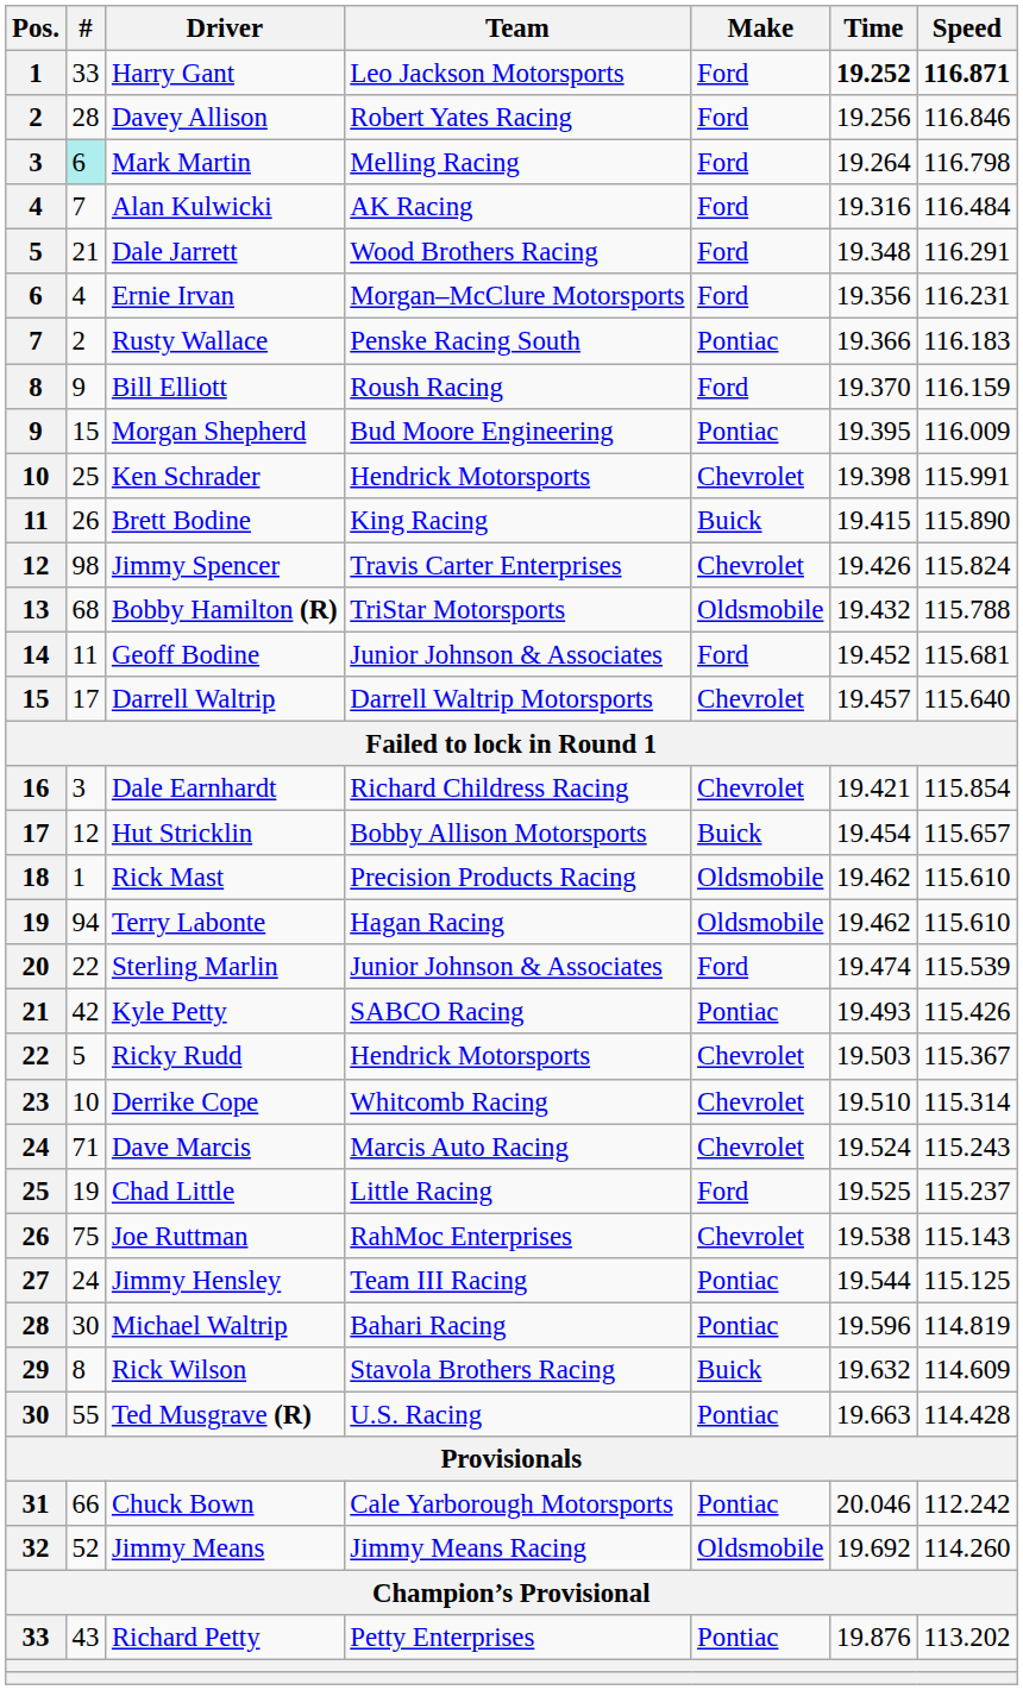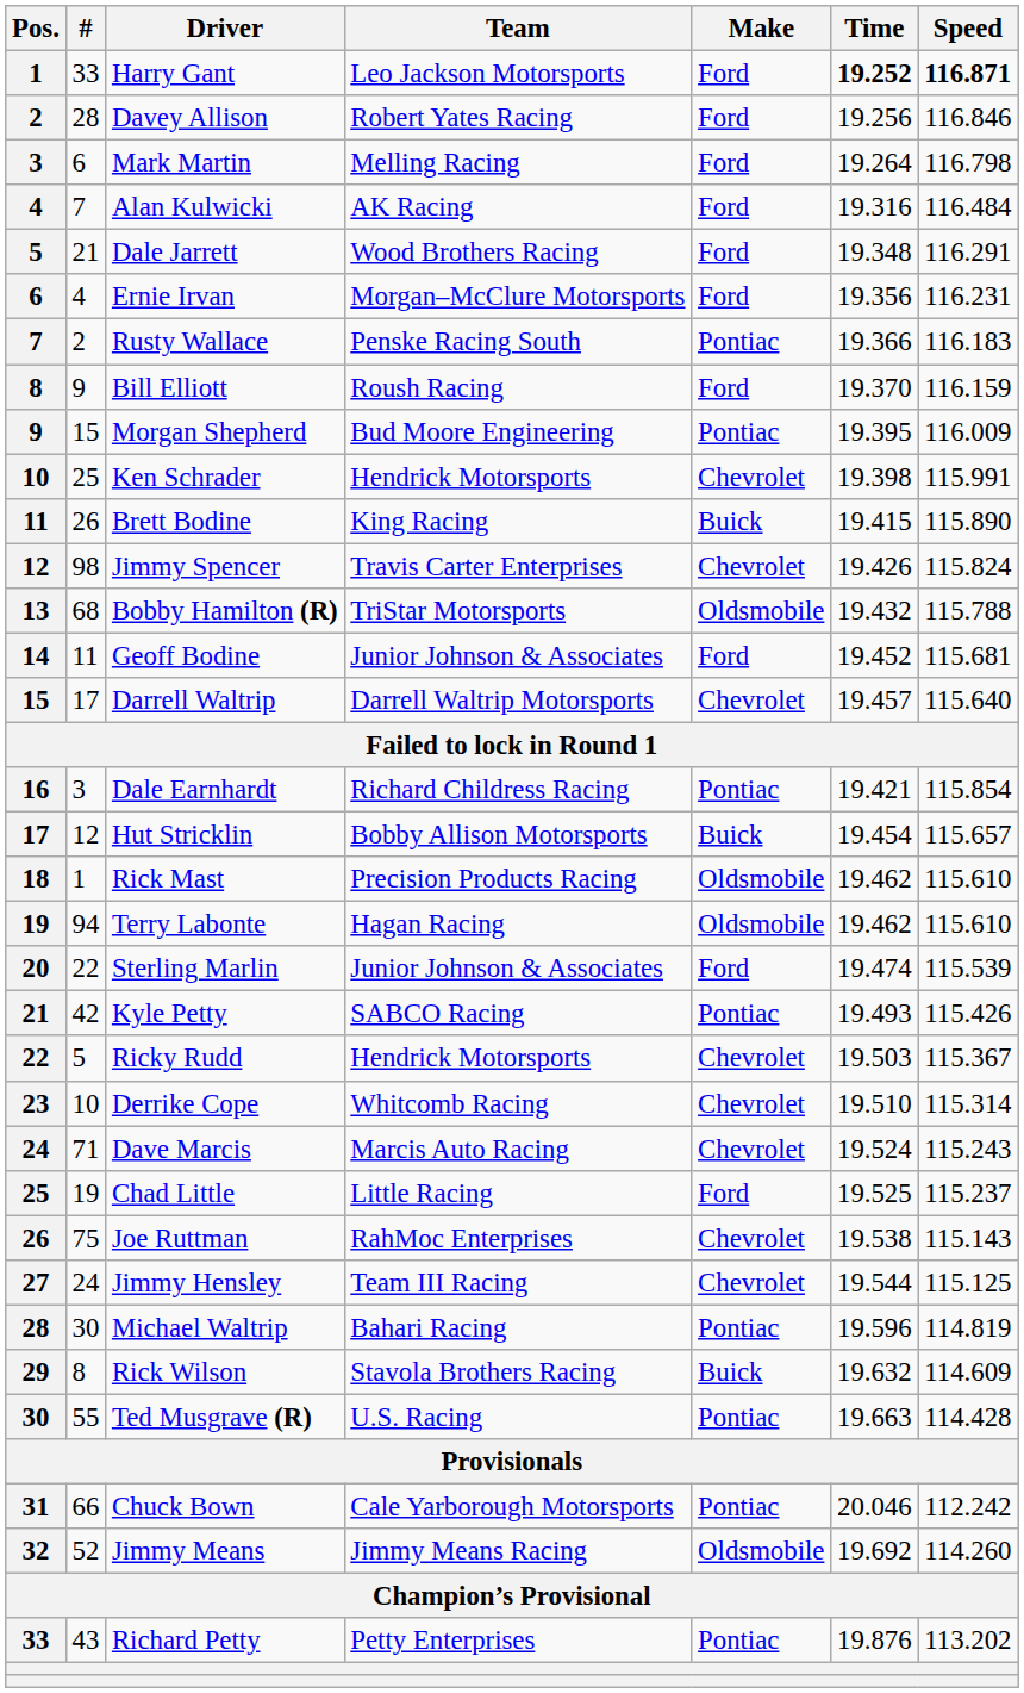Mark Martin | #: paleturquoise background -> no background
Dale Earnhardt | Make: Chevrolet -> Pontiac
Jimmy Hensley | Make: Pontiac -> Chevrolet
